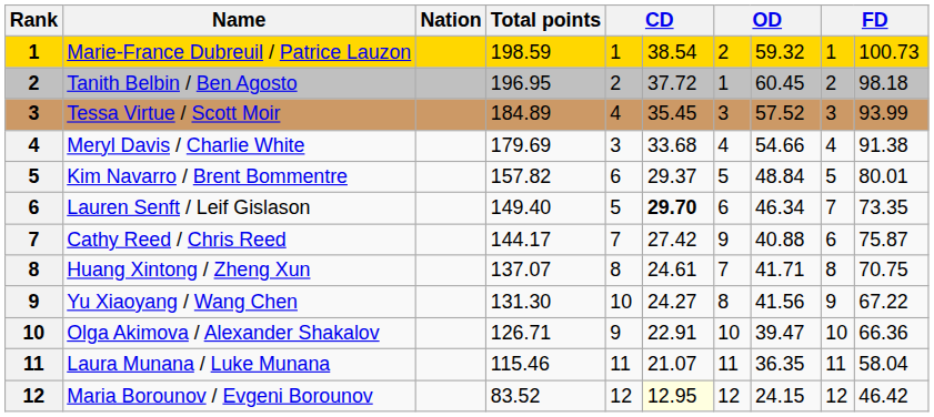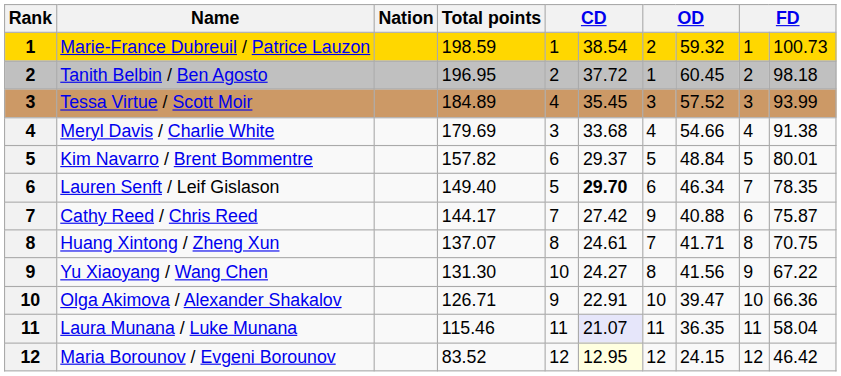Lauren Senft / Leif Gislason | column 10: 73.35 -> 78.35
Laura Munana / Luke Munana | column 6: no background -> lavender background
